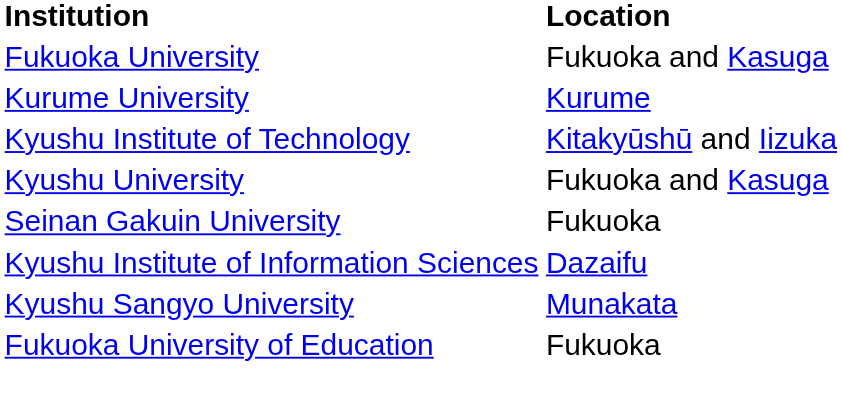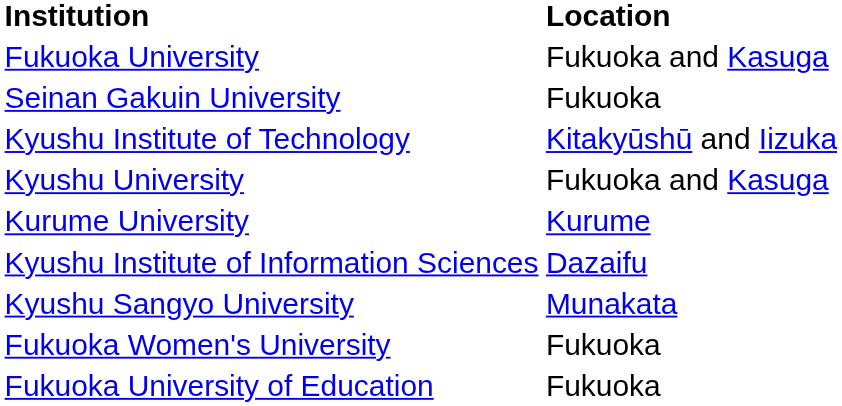rows swapped: Kurume University <-> Seinan Gakuin University
+ row: Fukuoka Women's University | Fukuoka
